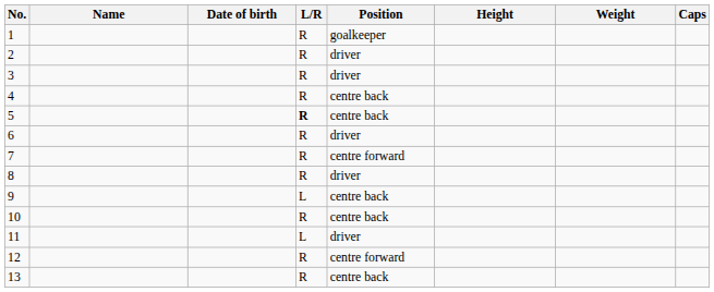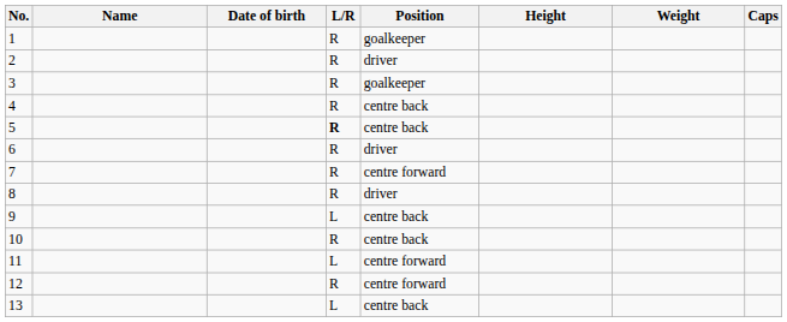3 | Position: driver -> goalkeeper
11 | Position: driver -> centre forward
13 | L/R: R -> L
